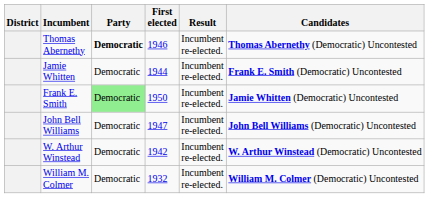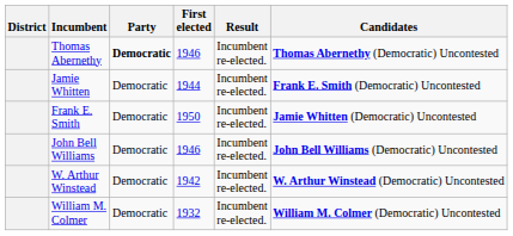Frank E. Smith | Party: lightgreen background -> no background
John Bell Williams | First elected: 1947 -> 1946
